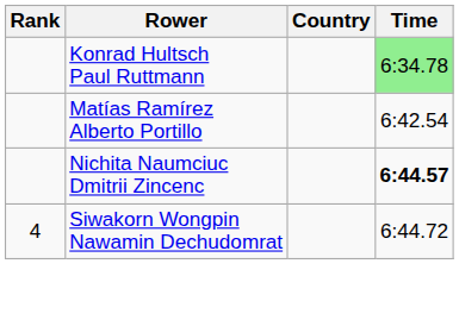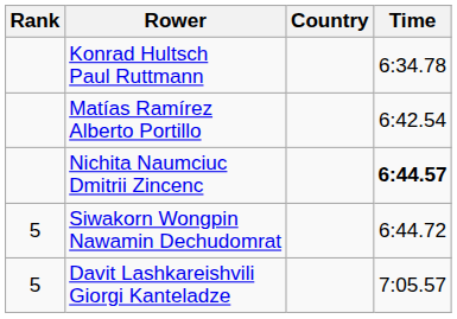Konrad Hultsch Paul Ruttmann | Time: lightgreen background -> no background
Siwakorn Wongpin Nawamin Dechudomrat | Rank: 4 -> 5
+ row: 5 | Davit Lashkareishvili Giorgi Kanteladze | 7:05.57
